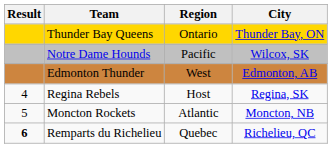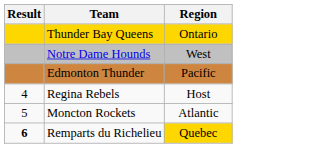- column: City | Thunder Bay, ON | Wilcox, SK | Edmonton, AB | Regina, SK | Moncton, NB | Richelieu, QC
Notre Dame Hounds | Region: Pacific -> West
Edmonton Thunder | Region: West -> Pacific
Remparts du Richelieu | Region: no background -> gold background
